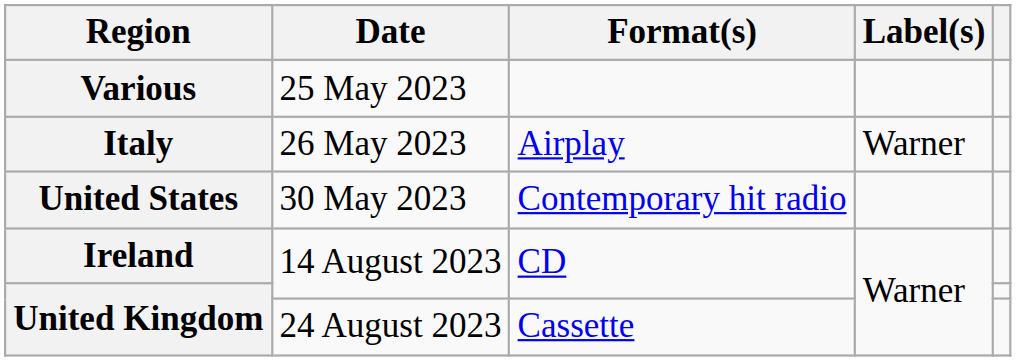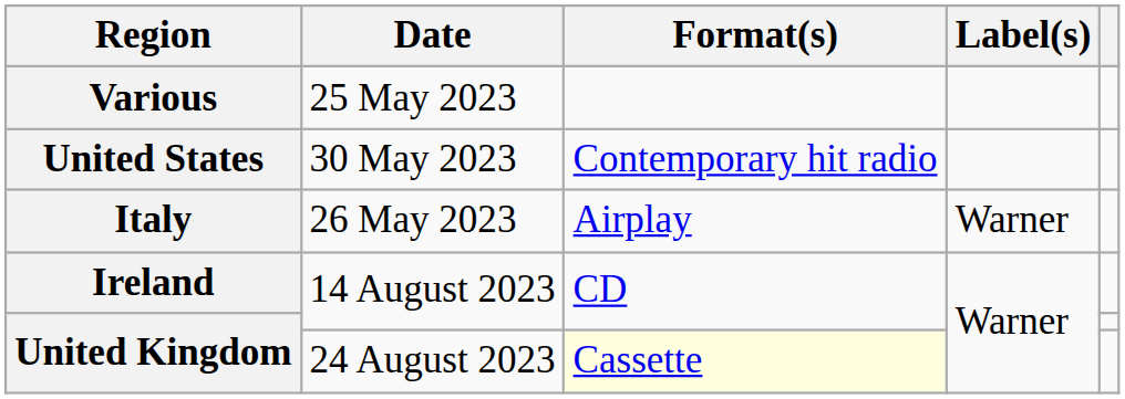rows swapped: Italy <-> United States
United Kingdom / 24 August 2023 | Format(s): no background -> lightyellow background
